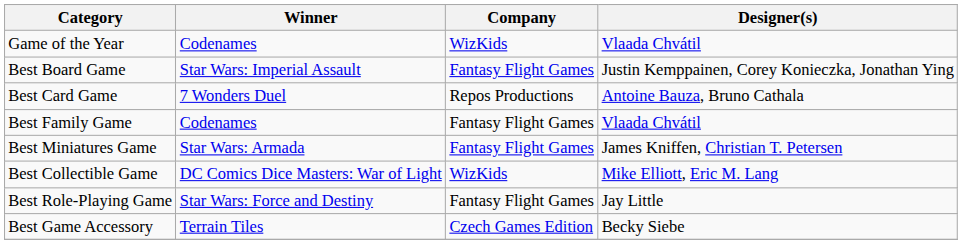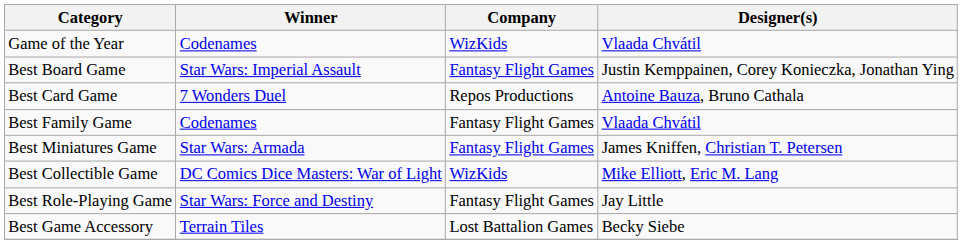Best Game Accessory | Company: Czech Games Edition -> Lost Battalion Games
